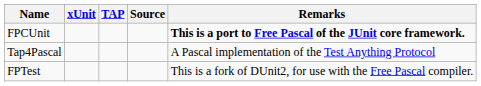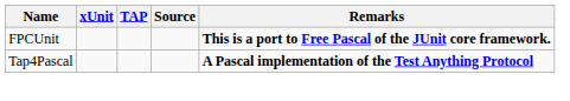Tap4Pascal | Remarks: normal -> bold
- row: FPTest | This is a fork of DUnit2, for use with the Free Pascal compiler.
